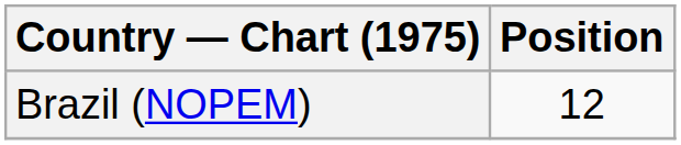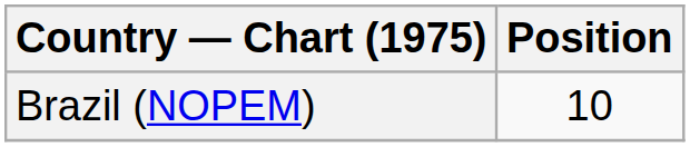Brazil (NOPEM) | Position: 12 -> 10
